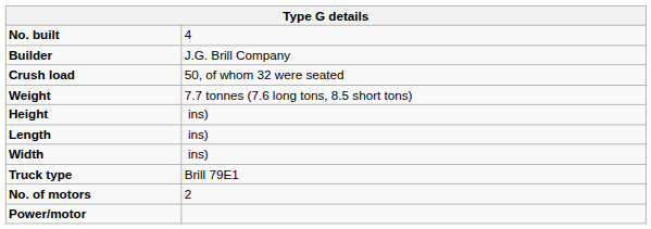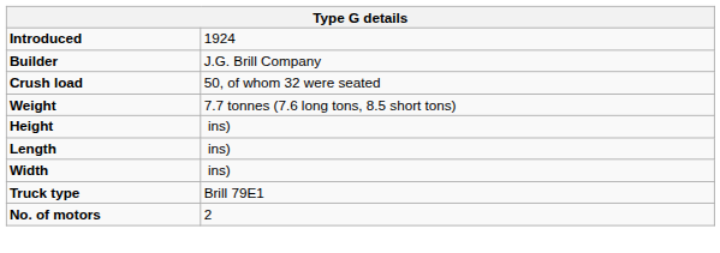+ row: Introduced | 1924
- row: No. built | 4
- row: Power/motor
